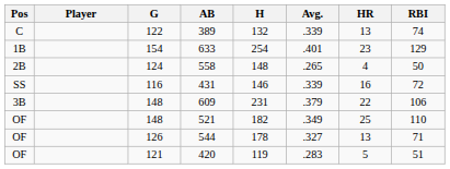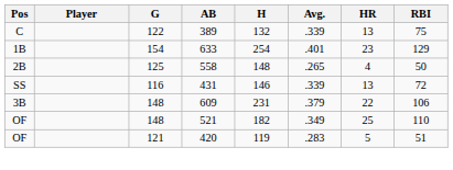389 | RBI: 74 -> 75
558 | G: 124 -> 125
431 | HR: 16 -> 13
- row: OF | 126 | 544 | 178 | .327 | 13 | 71
